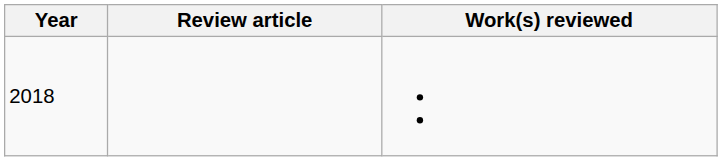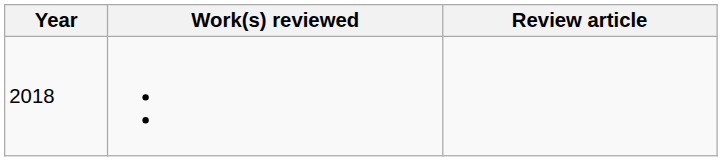columns swapped: Review article <-> Work(s) reviewed
